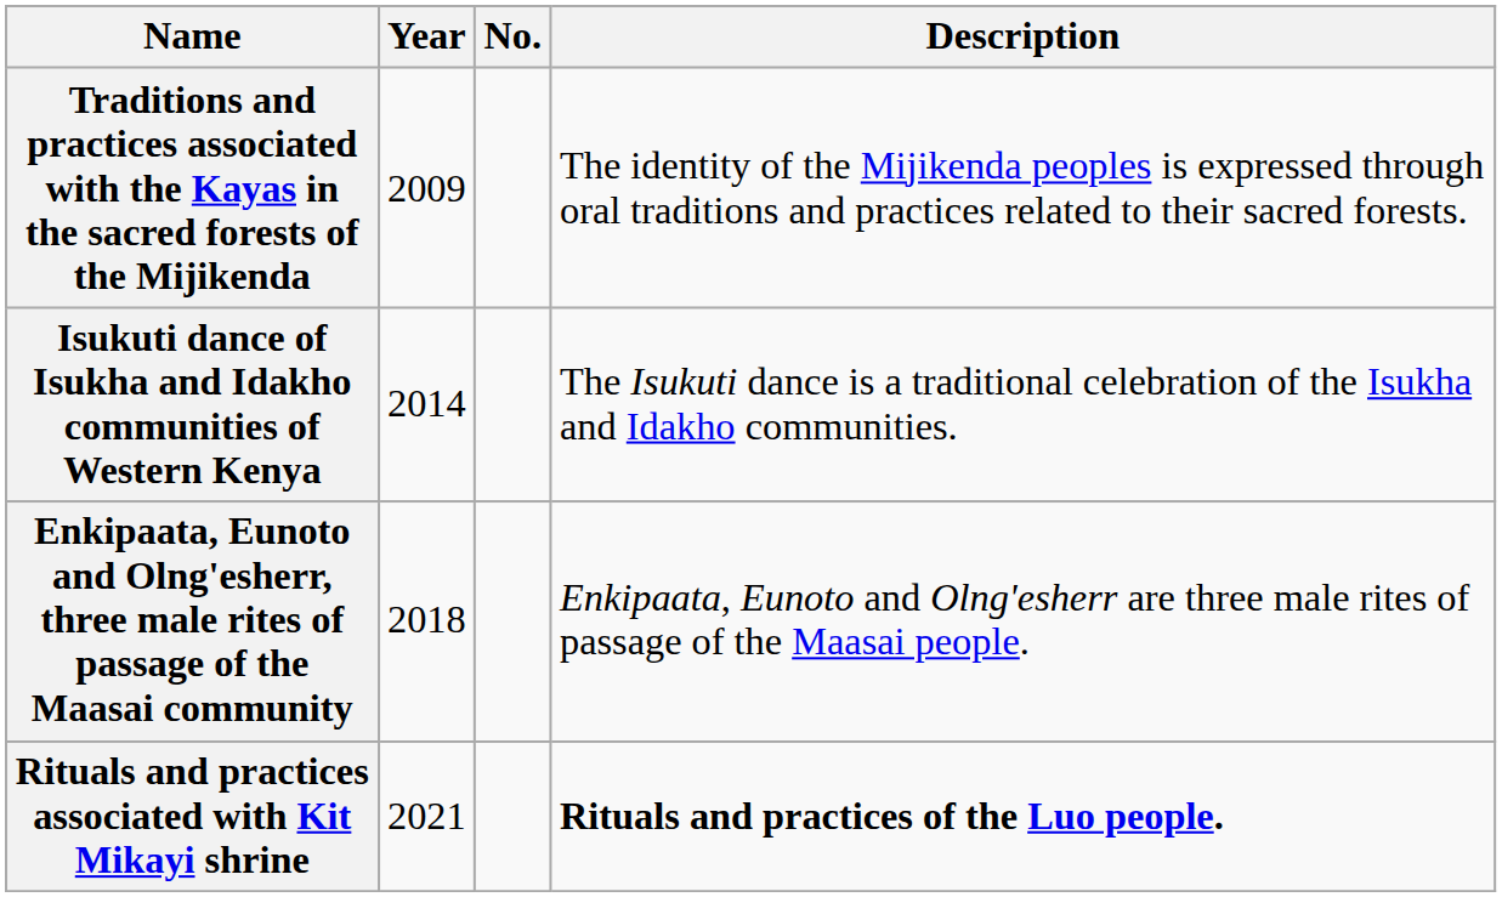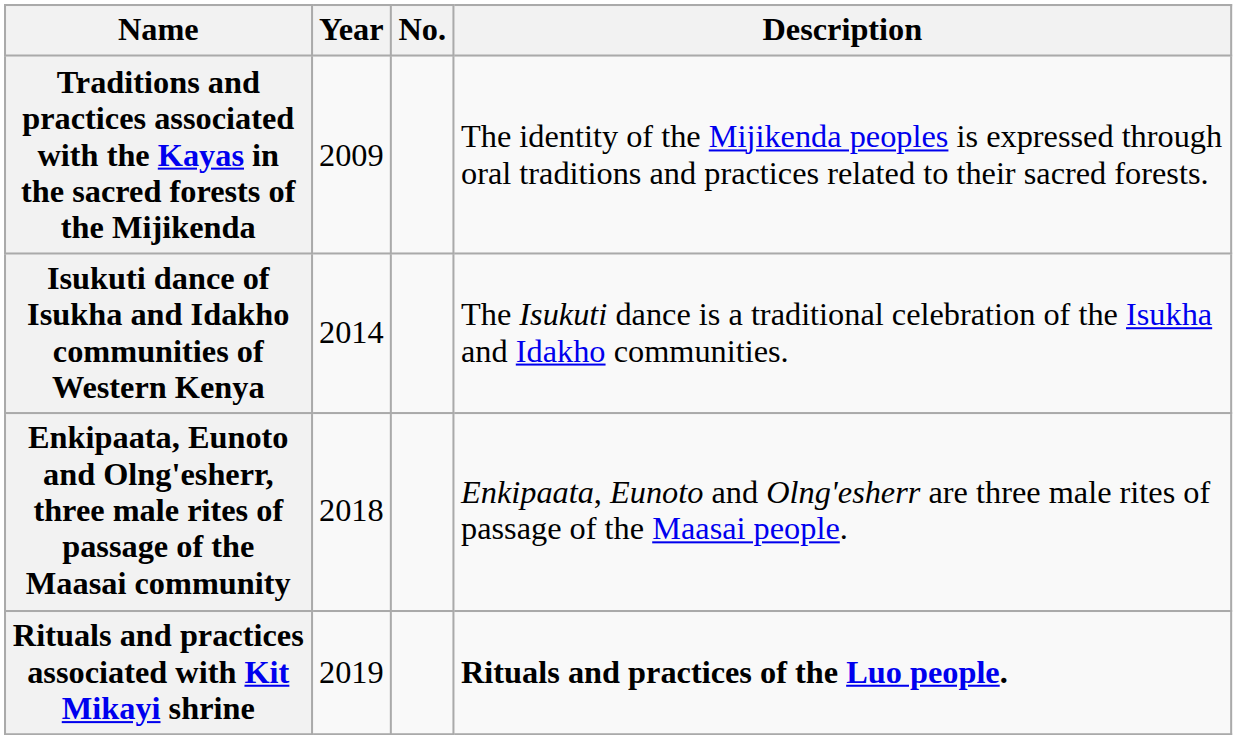Rituals and practices associated with Kit Mikayi shrine | Year: 2021 -> 2019
